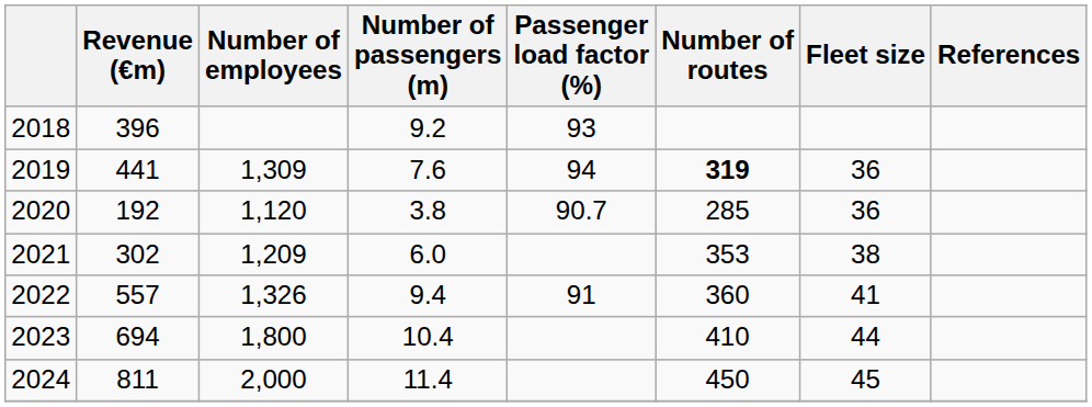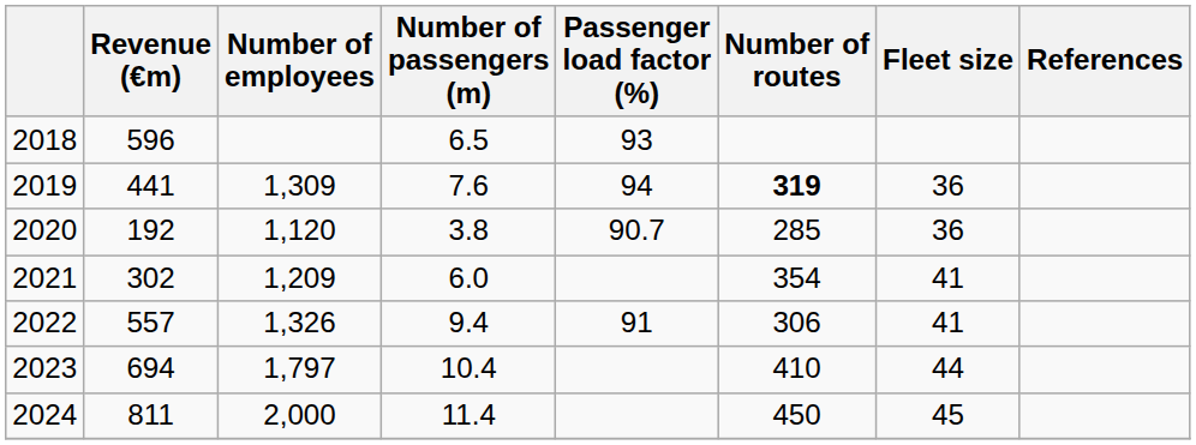2018 | Revenue (€m): 396 -> 596
2018 | Number of passengers (m): 9.2 -> 6.5
2021 | Number of routes: 353 -> 354
2021 | Fleet size: 38 -> 41
2022 | Number of routes: 360 -> 306
2023 | Number of employees: 1,800 -> 1,797
